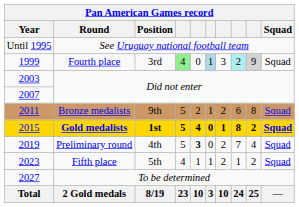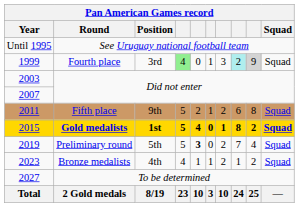1999 | column 6: lightblue background -> no background
2011 | Round: Bronze medalists -> Fifth place
2019 | Position: 4th -> 5th
2023 | Round: Fifth place -> Bronze medalists
2023 | Position: 5th -> 4th
